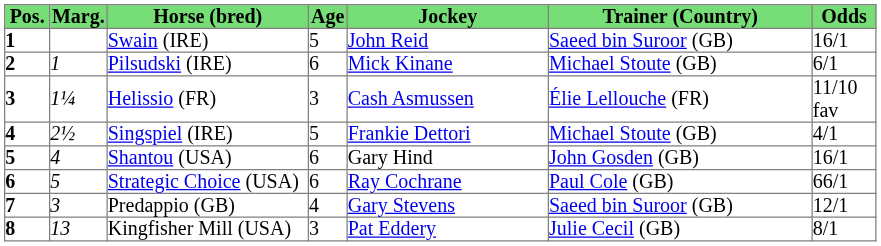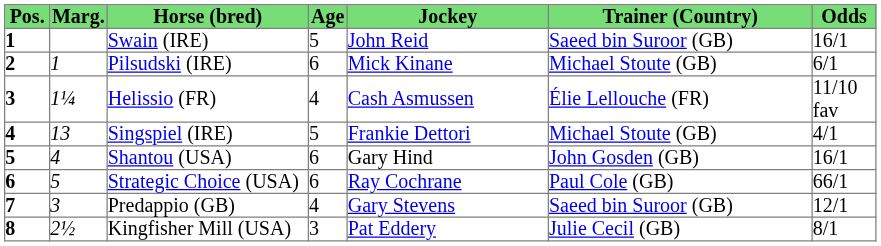Helissio (FR) | Age: 3 -> 4
Singspiel (IRE) | Marg.: 2½ -> 13
Kingfisher Mill (USA) | Marg.: 13 -> 2½
